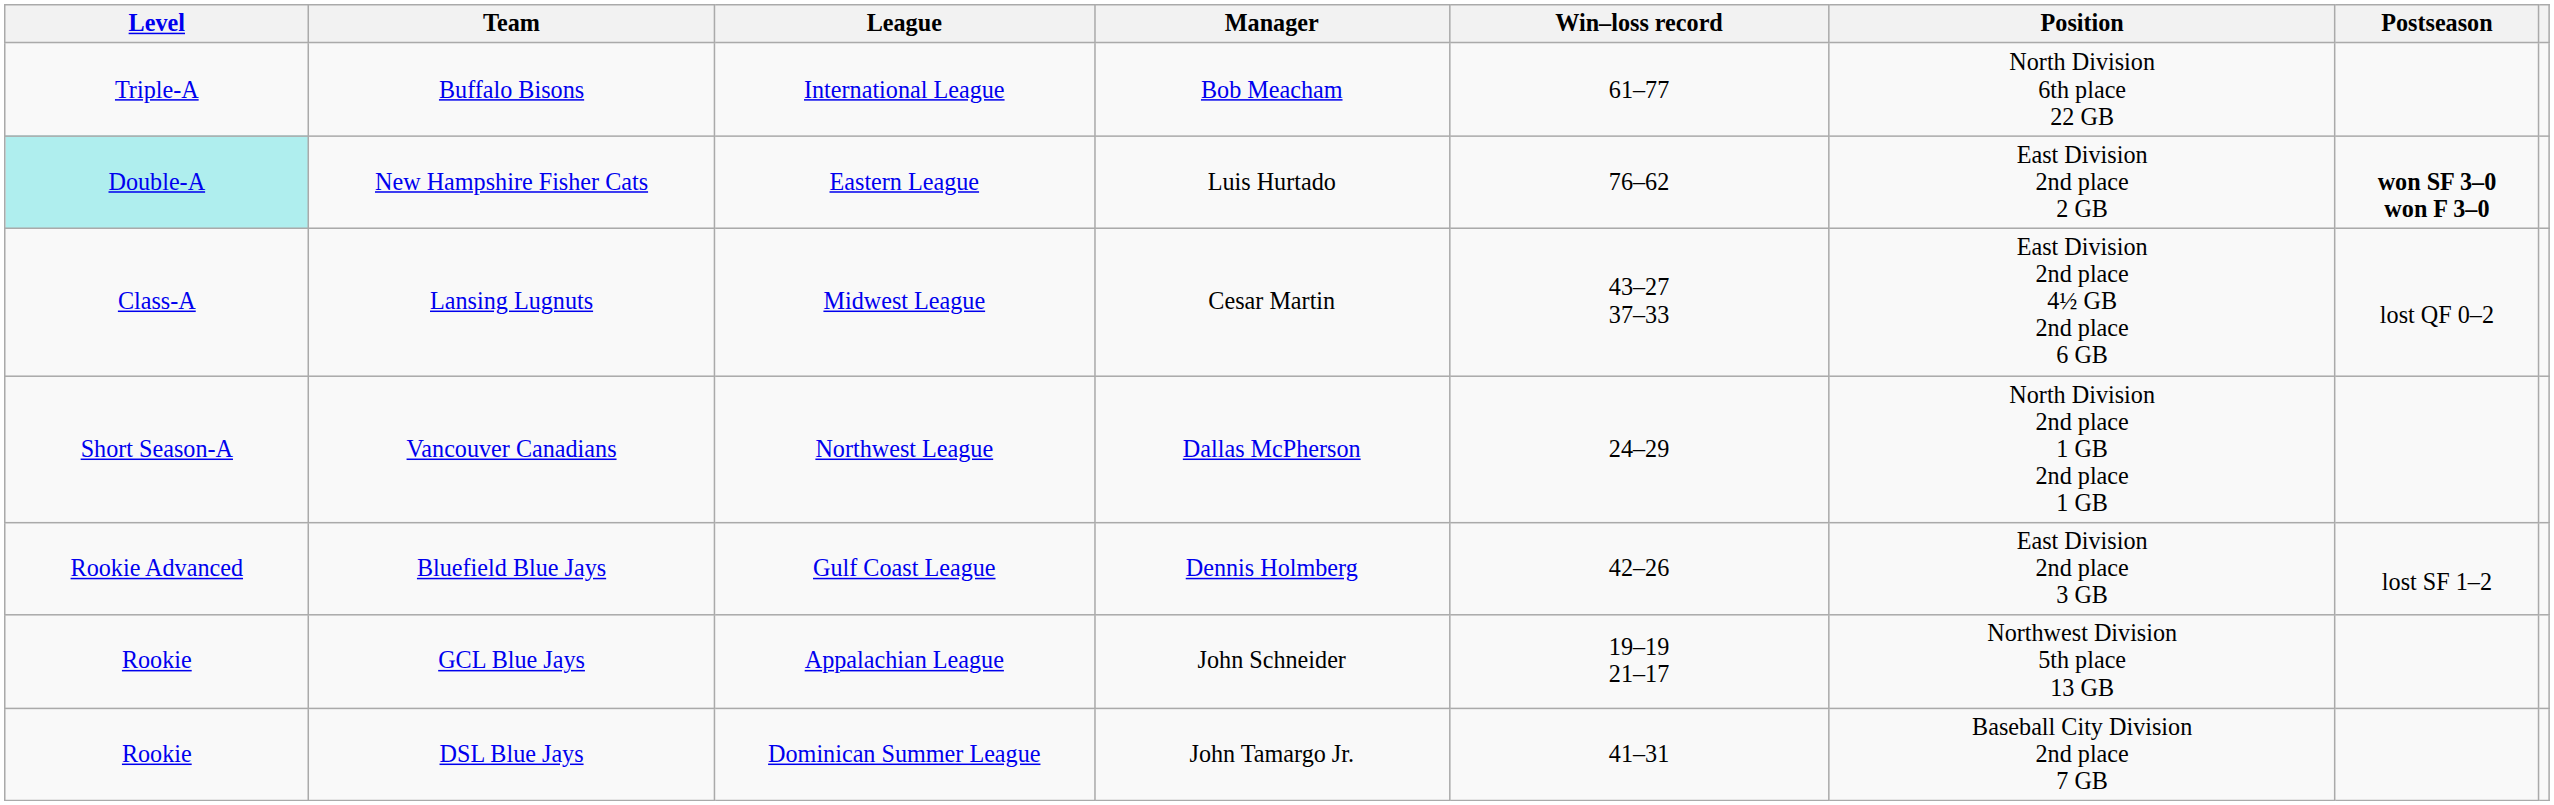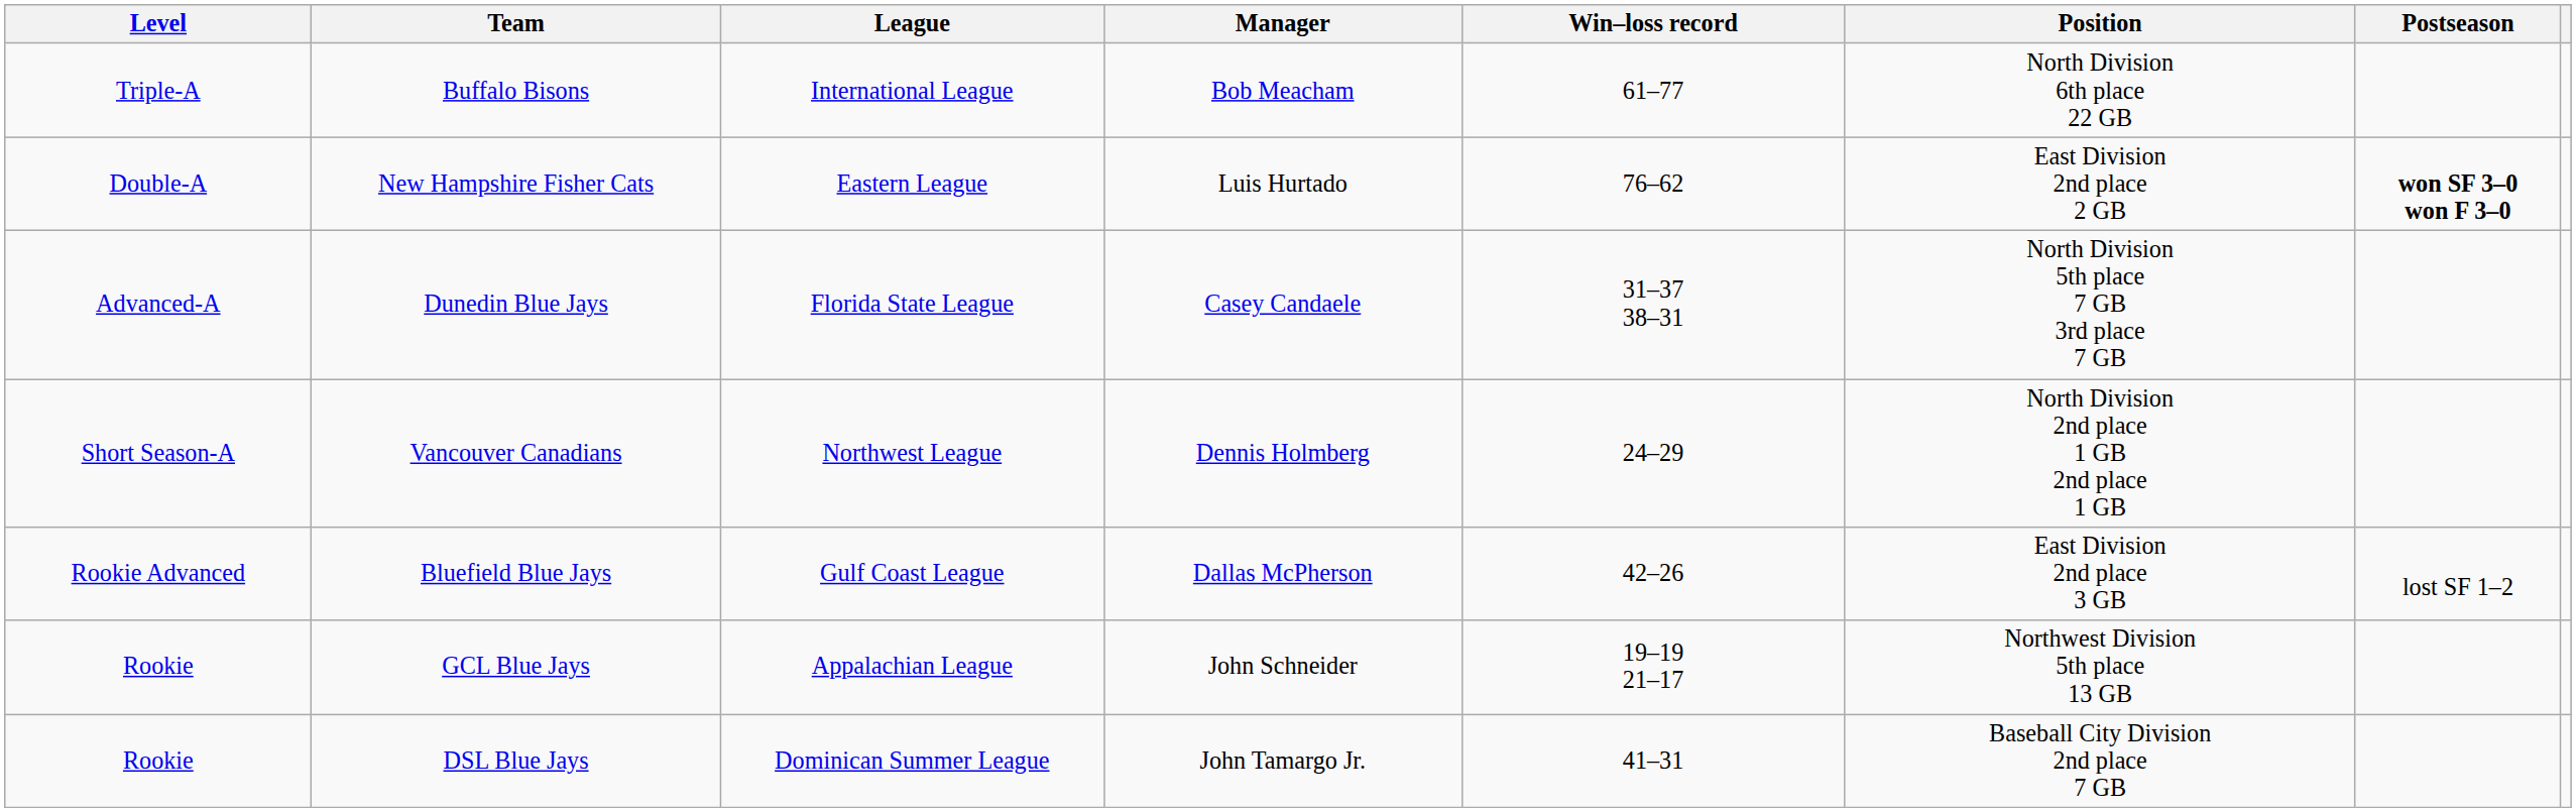New Hampshire Fisher Cats | Level: paleturquoise background -> no background
+ row: Advanced-A | Dunedin Blue Jays | Florida State League | Casey Candaele | 31–37 38–31 | North Division 5th place 7 GB 3rd place 7 GB
- row: Class-A | Lansing Lugnuts | Midwest League | Cesar Martin | 43–27 37–33 | East Division 2nd place 4½ GB 2nd place 6 GB | lost QF 0–2
Vancouver Canadians | Manager: Dallas McPherson -> Dennis Holmberg
Bluefield Blue Jays | Manager: Dennis Holmberg -> Dallas McPherson
